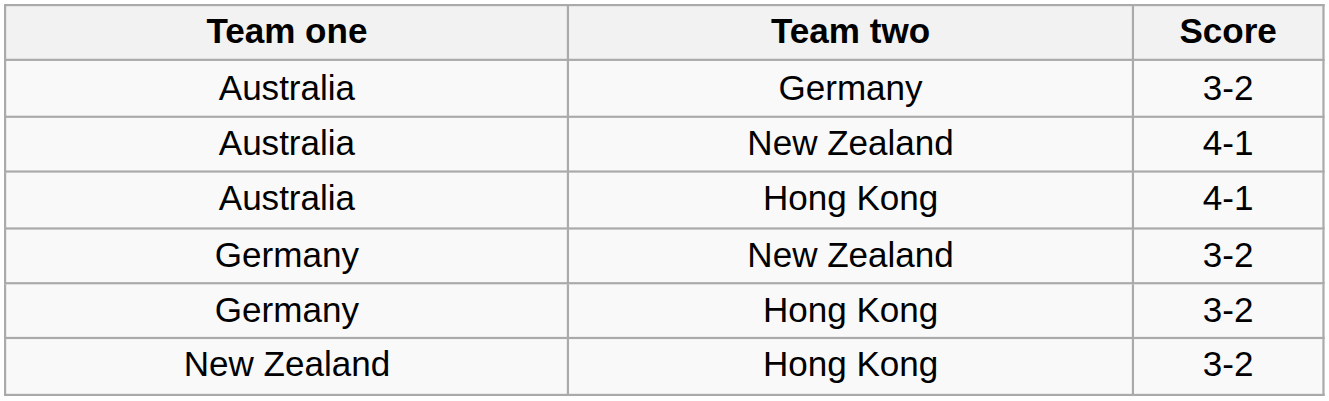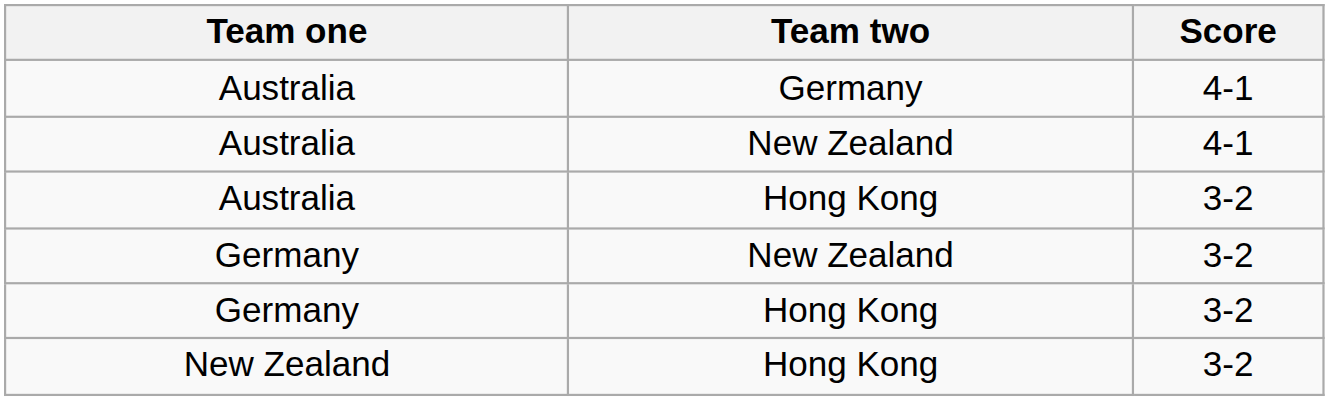Australia / Germany | Score: 3-2 -> 4-1
Australia / Hong Kong | Score: 4-1 -> 3-2
